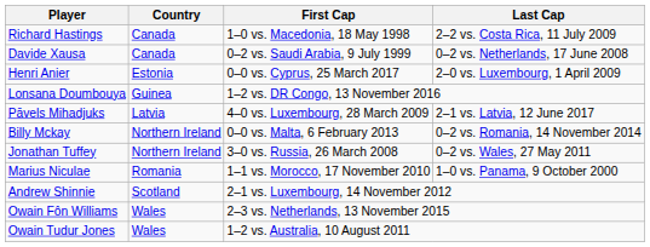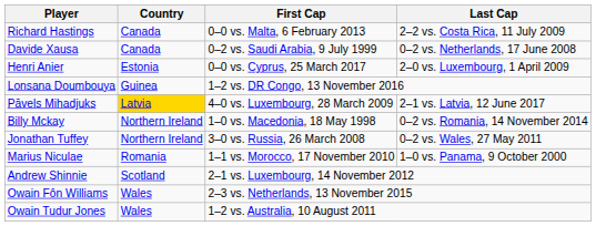Richard Hastings | First Cap: 1–0 vs. Macedonia, 18 May 1998 -> 0–0 vs. Malta, 6 February 2013
Pāvels Mihadjuks | Country: no background -> gold background
Billy Mckay | First Cap: 0–0 vs. Malta, 6 February 2013 -> 1–0 vs. Macedonia, 18 May 1998
